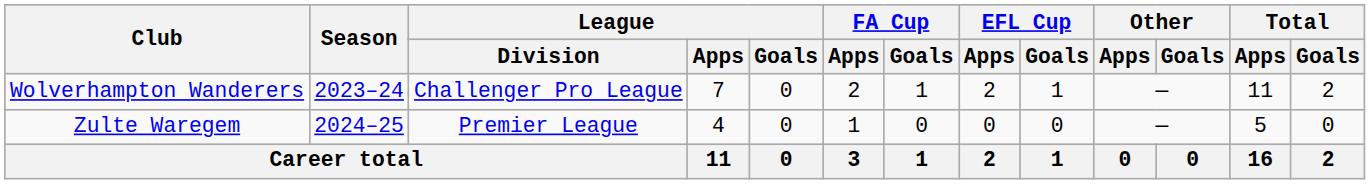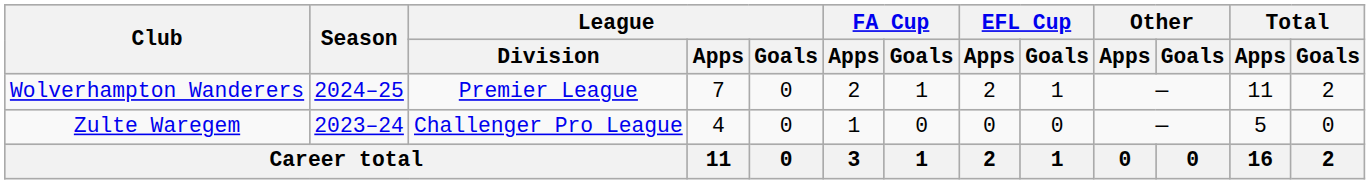Wolverhampton Wanderers | Season: 2023–24 -> 2024–25
Wolverhampton Wanderers | League / Division: Challenger Pro League -> Premier League
Zulte Waregem | Season: 2024–25 -> 2023–24
Zulte Waregem | League / Division: Premier League -> Challenger Pro League
